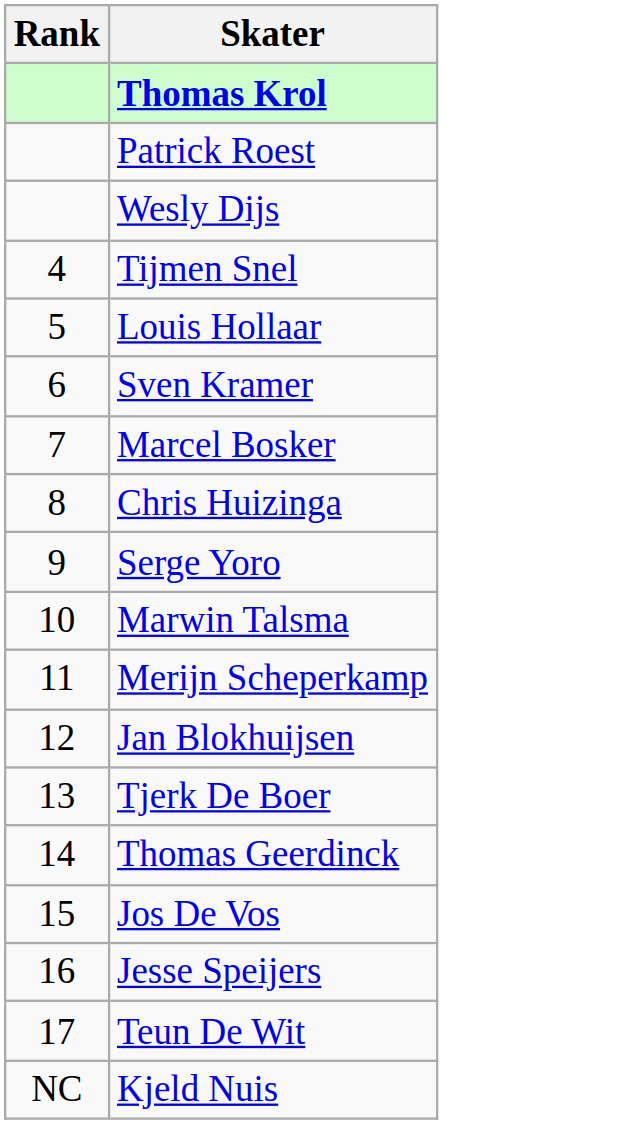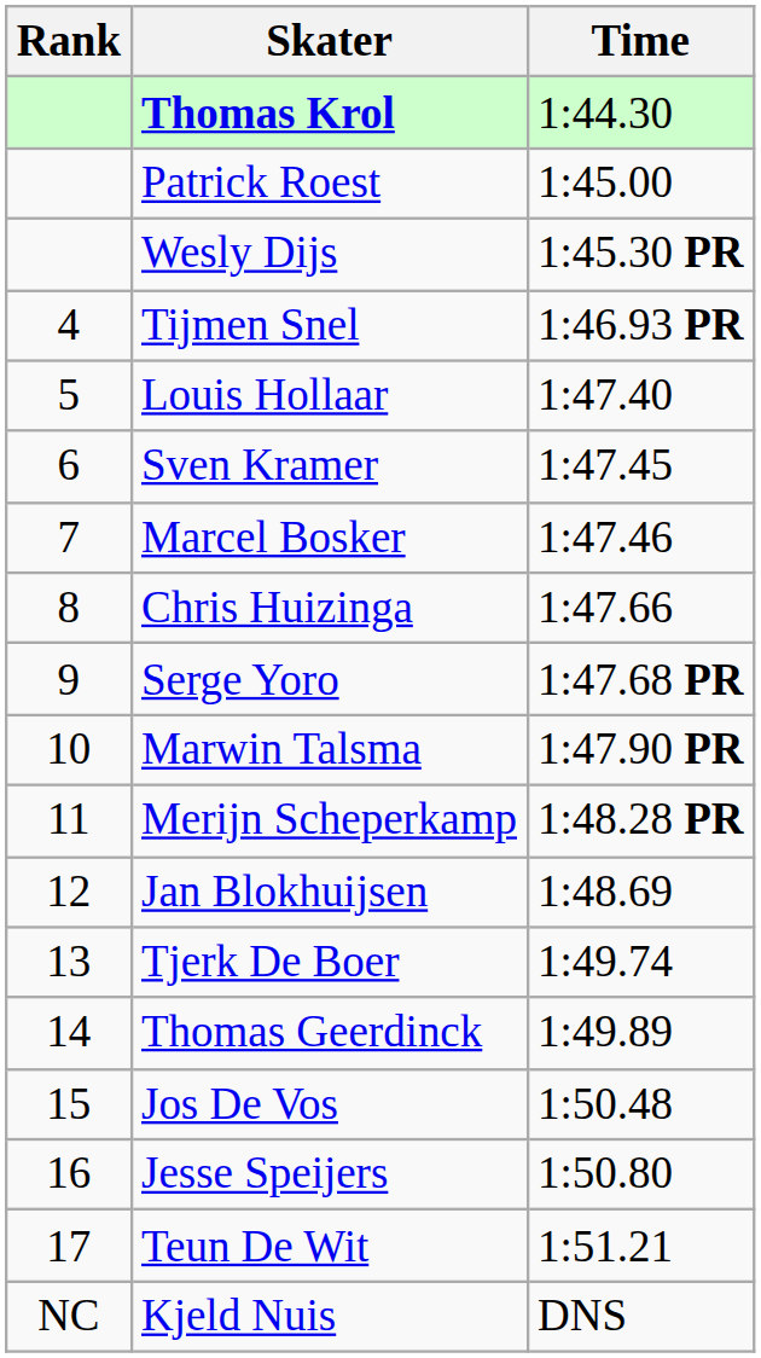+ column: Time | 1:44.30 | 1:45.00 | 1:45.30 PR | 1:46.93 PR | 1:47.40 | 1:47.45 | 1:47.46 | 1:47.66 | 1:47.68 PR | 1:47.90 PR | 1:48.28 PR | 1:48.69 | 1:49.74 | 1:49.89 | 1:50.48 | 1:50.80 | 1:51.21 | DNS
